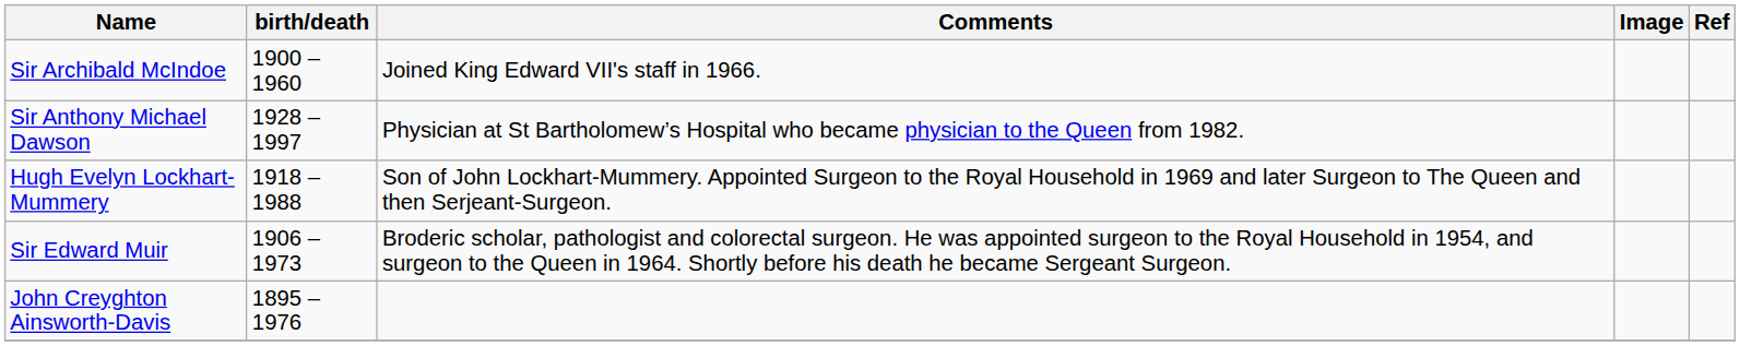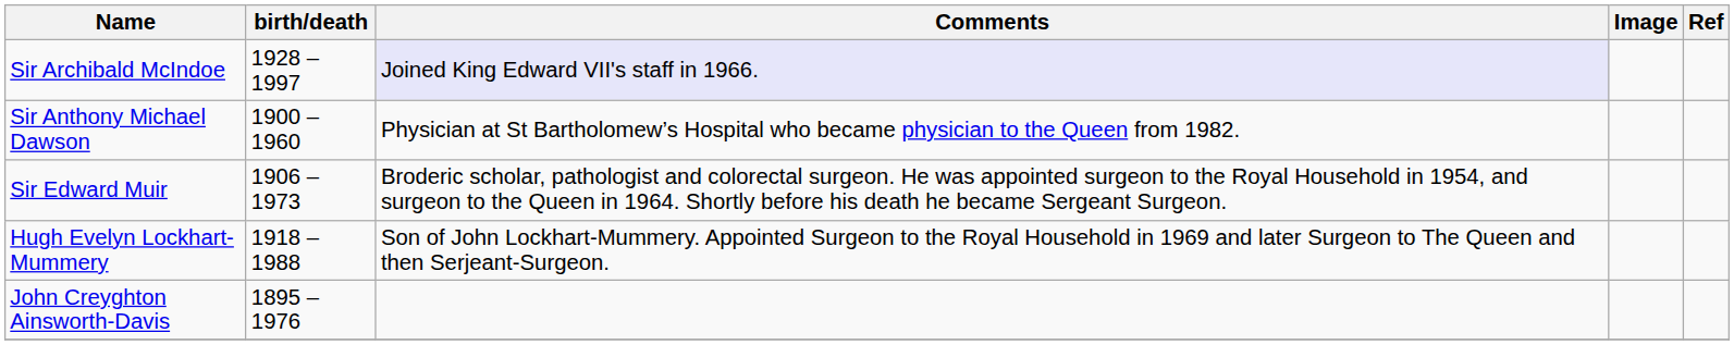Sir Archibald McIndoe | birth/death: 1900 – 1960 -> 1928 – 1997
Sir Archibald McIndoe | Comments: no background -> lavender background
Sir Anthony Michael Dawson | birth/death: 1928 – 1997 -> 1900 – 1960
rows swapped: Hugh Evelyn Lockhart-Mummery <-> Sir Edward Muir
